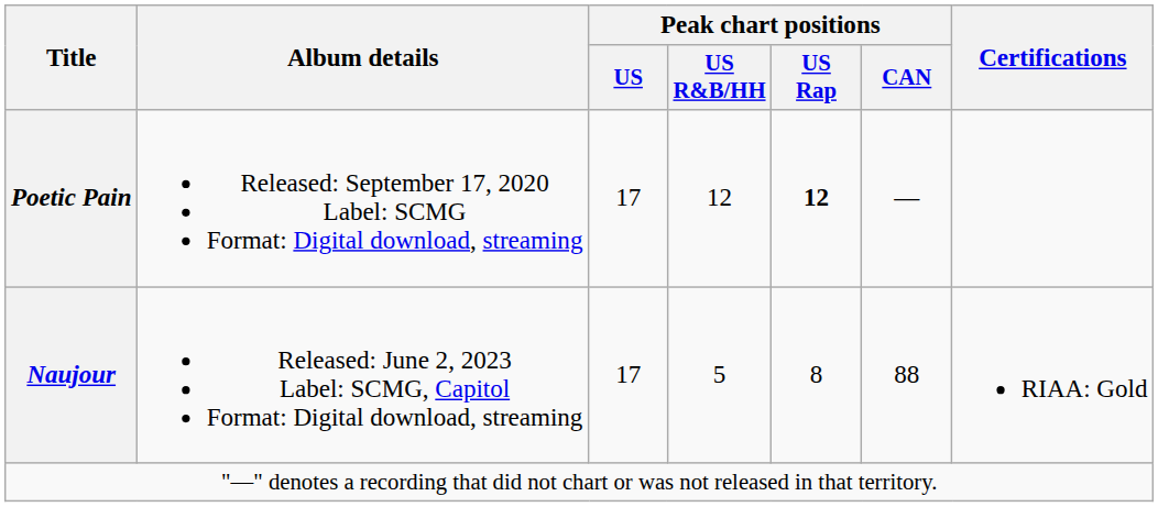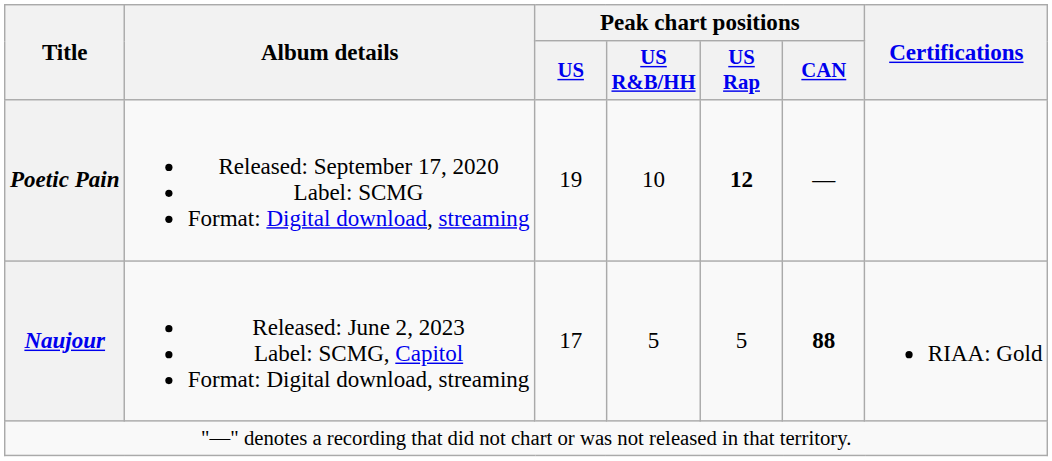Poetic Pain | Peak chart positions / US: 17 -> 19
Poetic Pain | Peak chart positions / US R&B/HH: 12 -> 10
Naujour | Peak chart positions / US Rap: 8 -> 5
Naujour | Peak chart positions / CAN: normal -> bold
